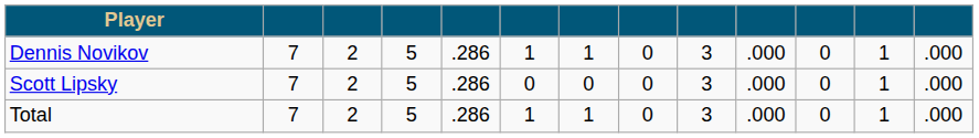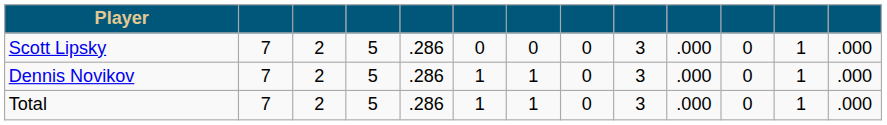rows swapped: Scott Lipsky <-> Dennis Novikov
